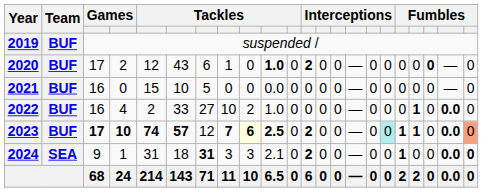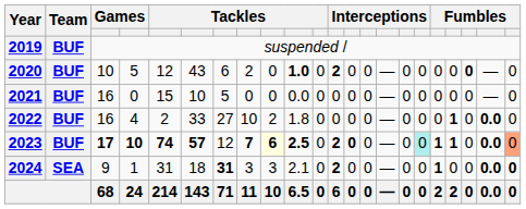2020 | column 3: 17 -> 10
2020 | column 4: 2 -> 5
2020 | column 8: 1 -> 2
2022 | column 10: 1.0 -> 1.8
2023 | column 13: normal -> bold
